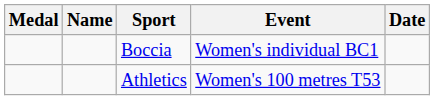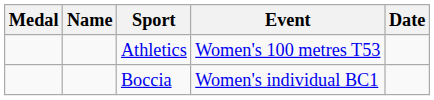rows swapped: Athletics <-> Boccia
